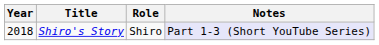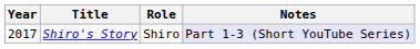Shiro's Story | Year: 2018 -> 2017
